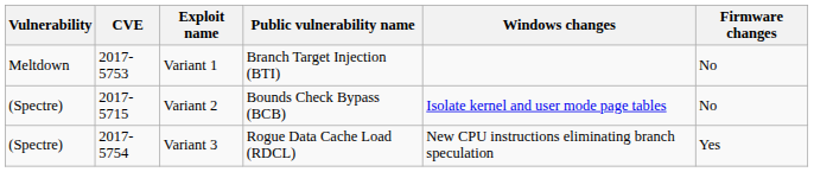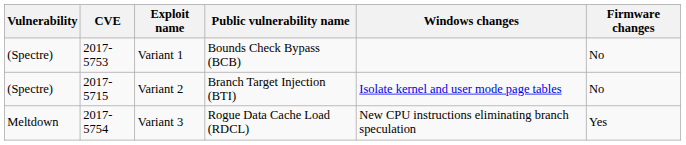Variant 1 | Vulnerability: Meltdown -> (Spectre)
Variant 1 | Public vulnerability name: Branch Target Injection (BTI) -> Bounds Check Bypass (BCB)
Variant 2 | Public vulnerability name: Bounds Check Bypass (BCB) -> Branch Target Injection (BTI)
Variant 3 | Vulnerability: (Spectre) -> Meltdown
